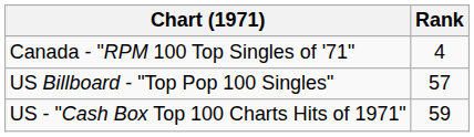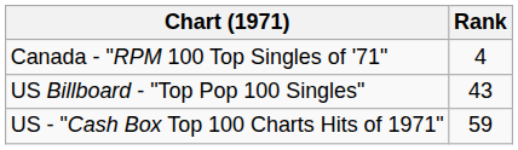US Billboard - "Top Pop 100 Singles" | Rank: 57 -> 43
